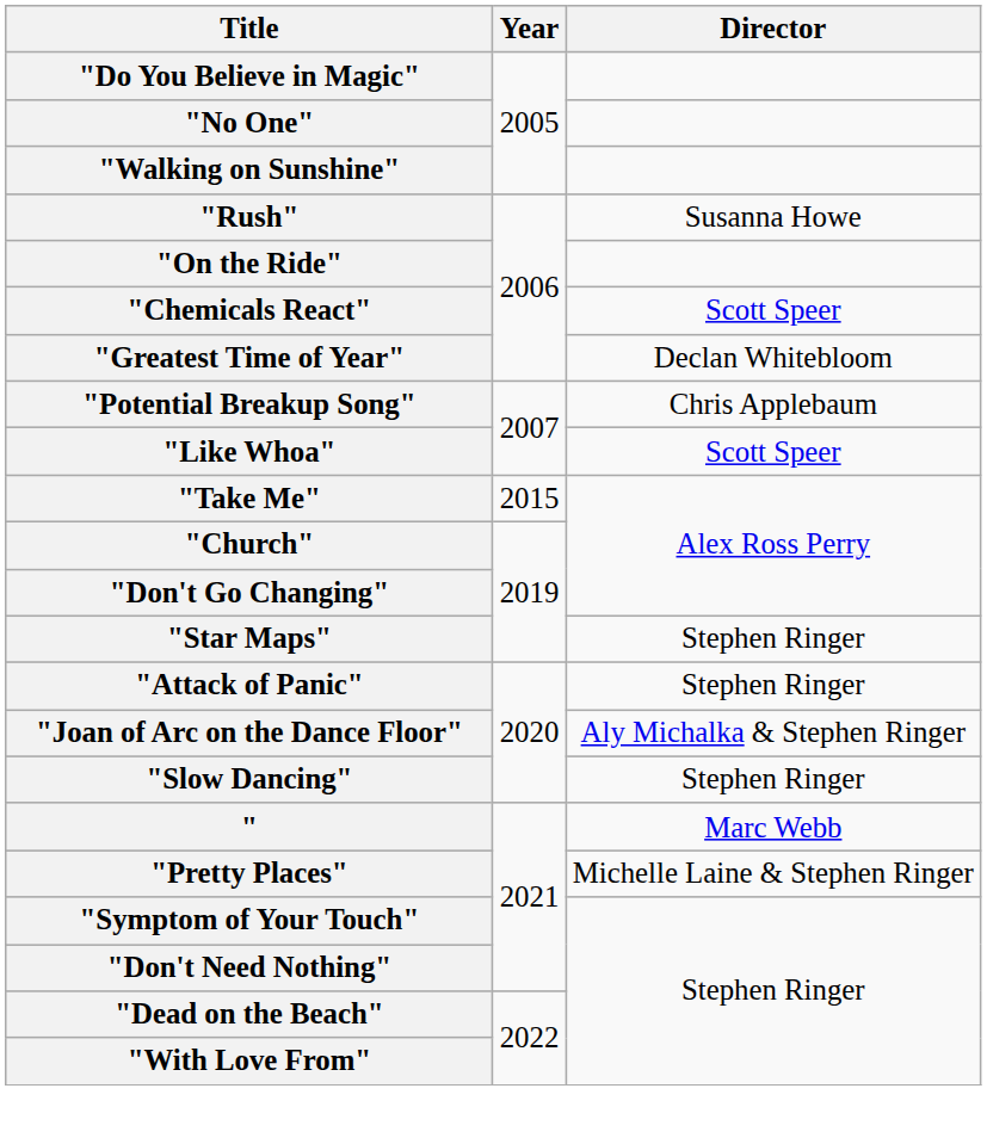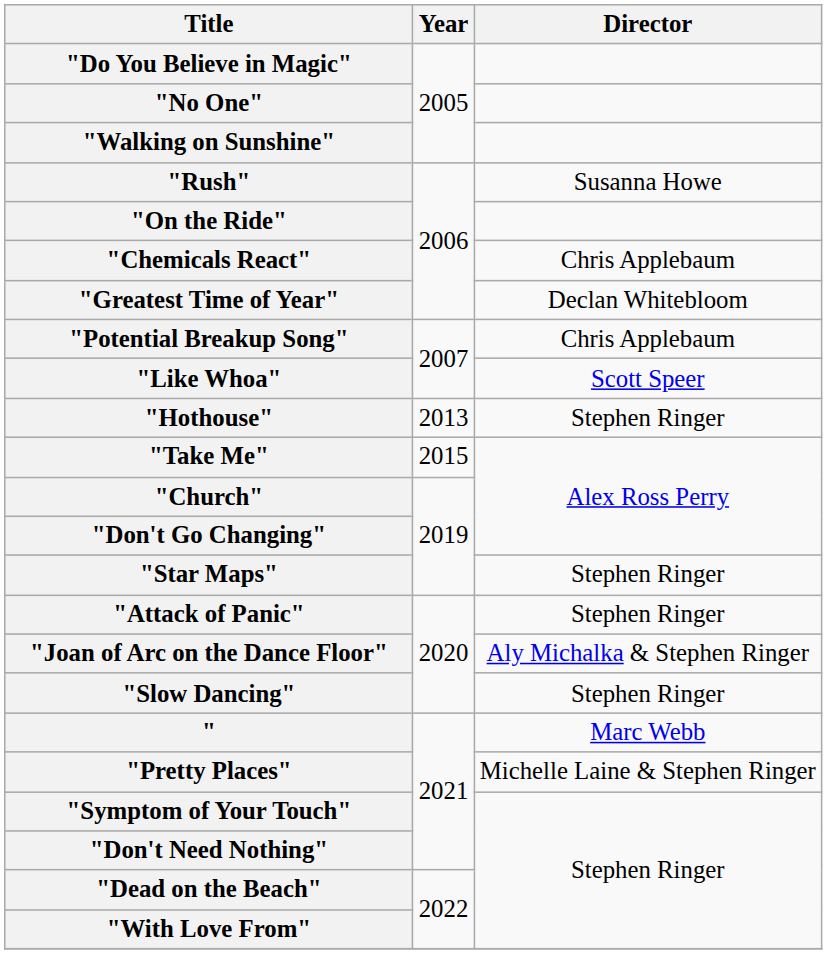"Chemicals React" | Director: Scott Speer -> Chris Applebaum
+ row: "Hothouse" | 2013 | Stephen Ringer
